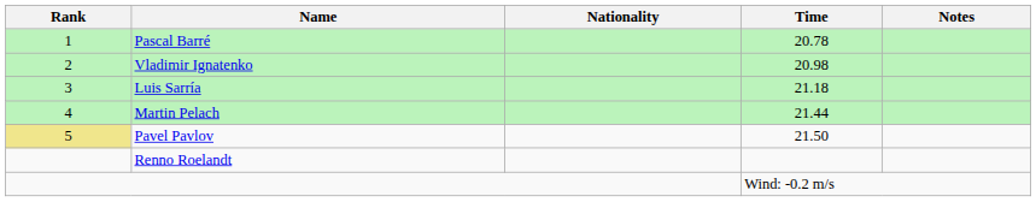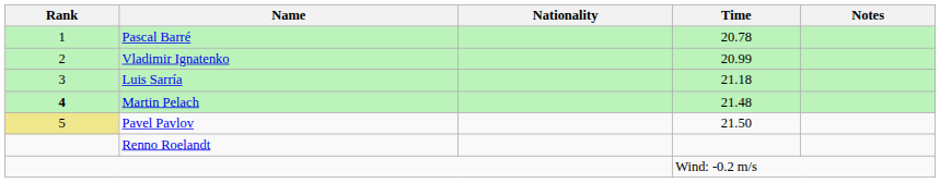Vladimir Ignatenko | Time: 20.98 -> 20.99
Martin Pelach | Rank: normal -> bold
Martin Pelach | Time: 21.44 -> 21.48
